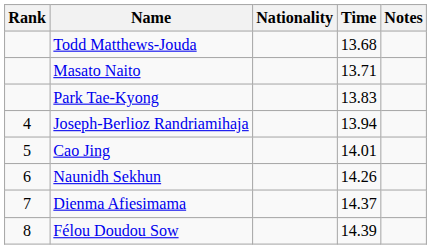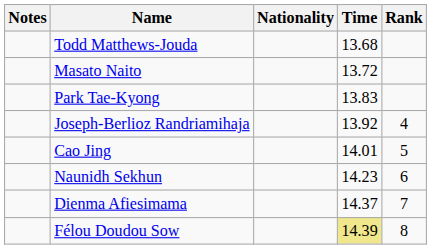columns swapped: Rank <-> Notes
Masato Naito | Time: 13.71 -> 13.72
Joseph-Berlioz Randriamihaja | Time: 13.94 -> 13.92
Naunidh Sekhun | Time: 14.26 -> 14.23
Félou Doudou Sow | Time: no background -> khaki background
